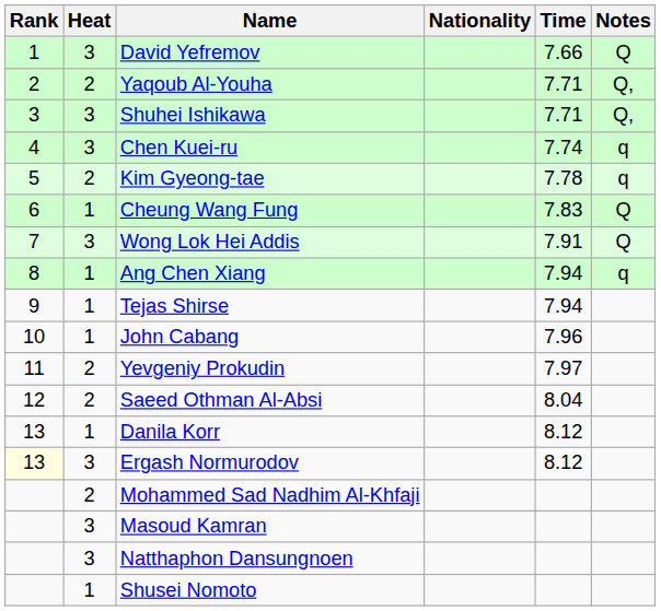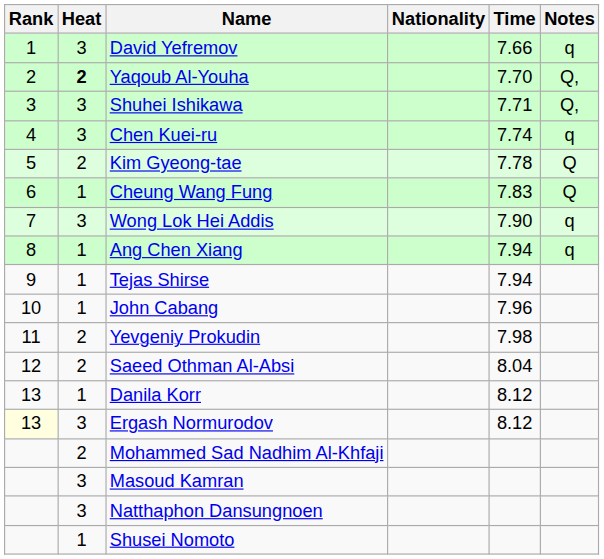David Yefremov | Notes: Q -> q
Yaqoub Al-Youha | Heat: normal -> bold
Yaqoub Al-Youha | Time: 7.71 -> 7.70
Kim Gyeong-tae | Notes: q -> Q
Wong Lok Hei Addis | Time: 7.91 -> 7.90
Wong Lok Hei Addis | Notes: Q -> q
Yevgeniy Prokudin | Time: 7.97 -> 7.98
